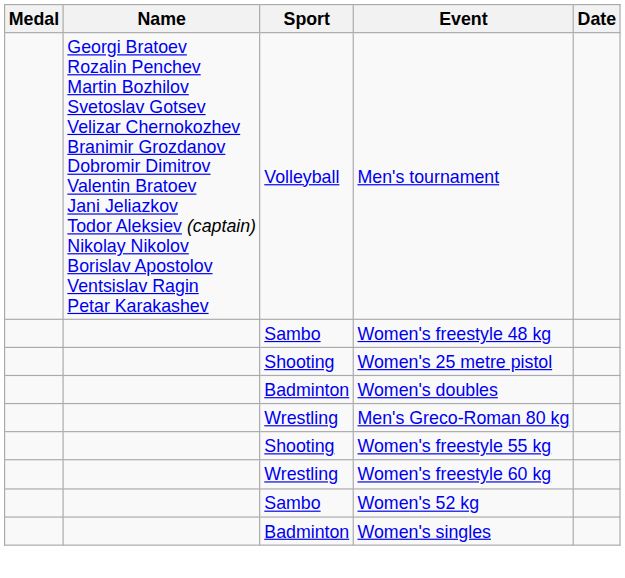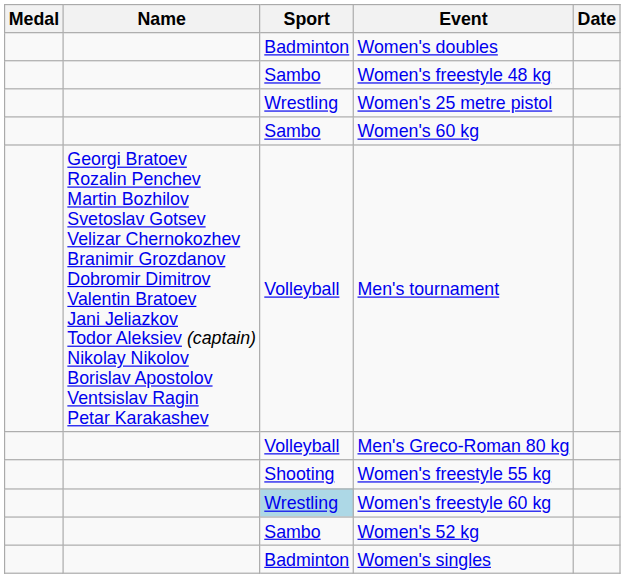rows swapped: Women's doubles <-> Men's tournament
Women's 25 metre pistol | Sport: Shooting -> Wrestling
+ row: Sambo | Women's 60 kg
Men's Greco-Roman 80 kg | Sport: Wrestling -> Volleyball
Women's freestyle 60 kg | Sport: no background -> lightblue background
